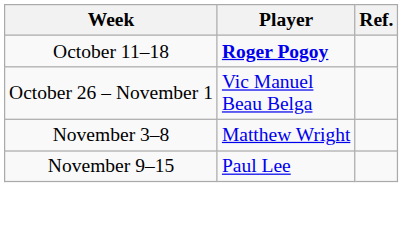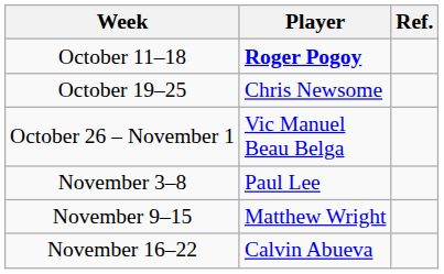+ row: October 19–25 | Chris Newsome
November 3–8 | Player: Matthew Wright -> Paul Lee
November 9–15 | Player: Paul Lee -> Matthew Wright
+ row: November 16–22 | Calvin Abueva
